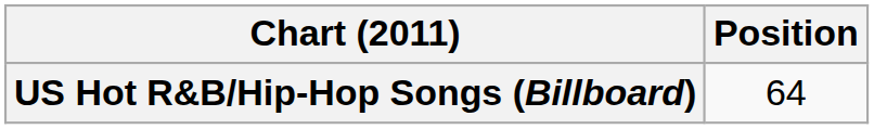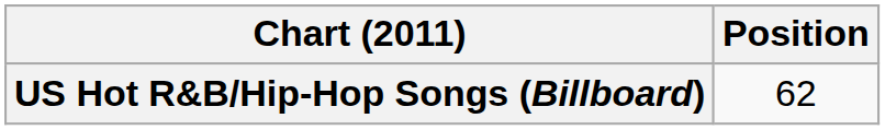US Hot R&B/Hip-Hop Songs (Billboard) | Position: 64 -> 62
